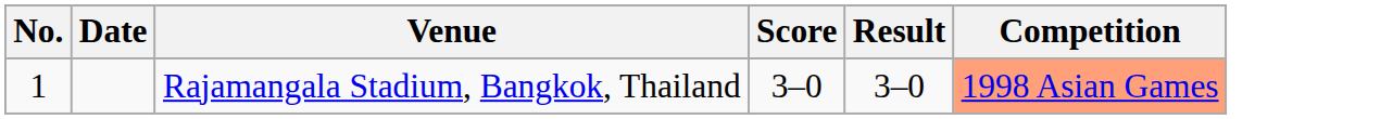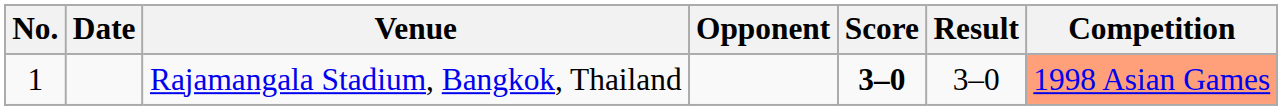+ column: Opponent
Rajamangala Stadium, Bangkok, Thailand | Score: normal -> bold
